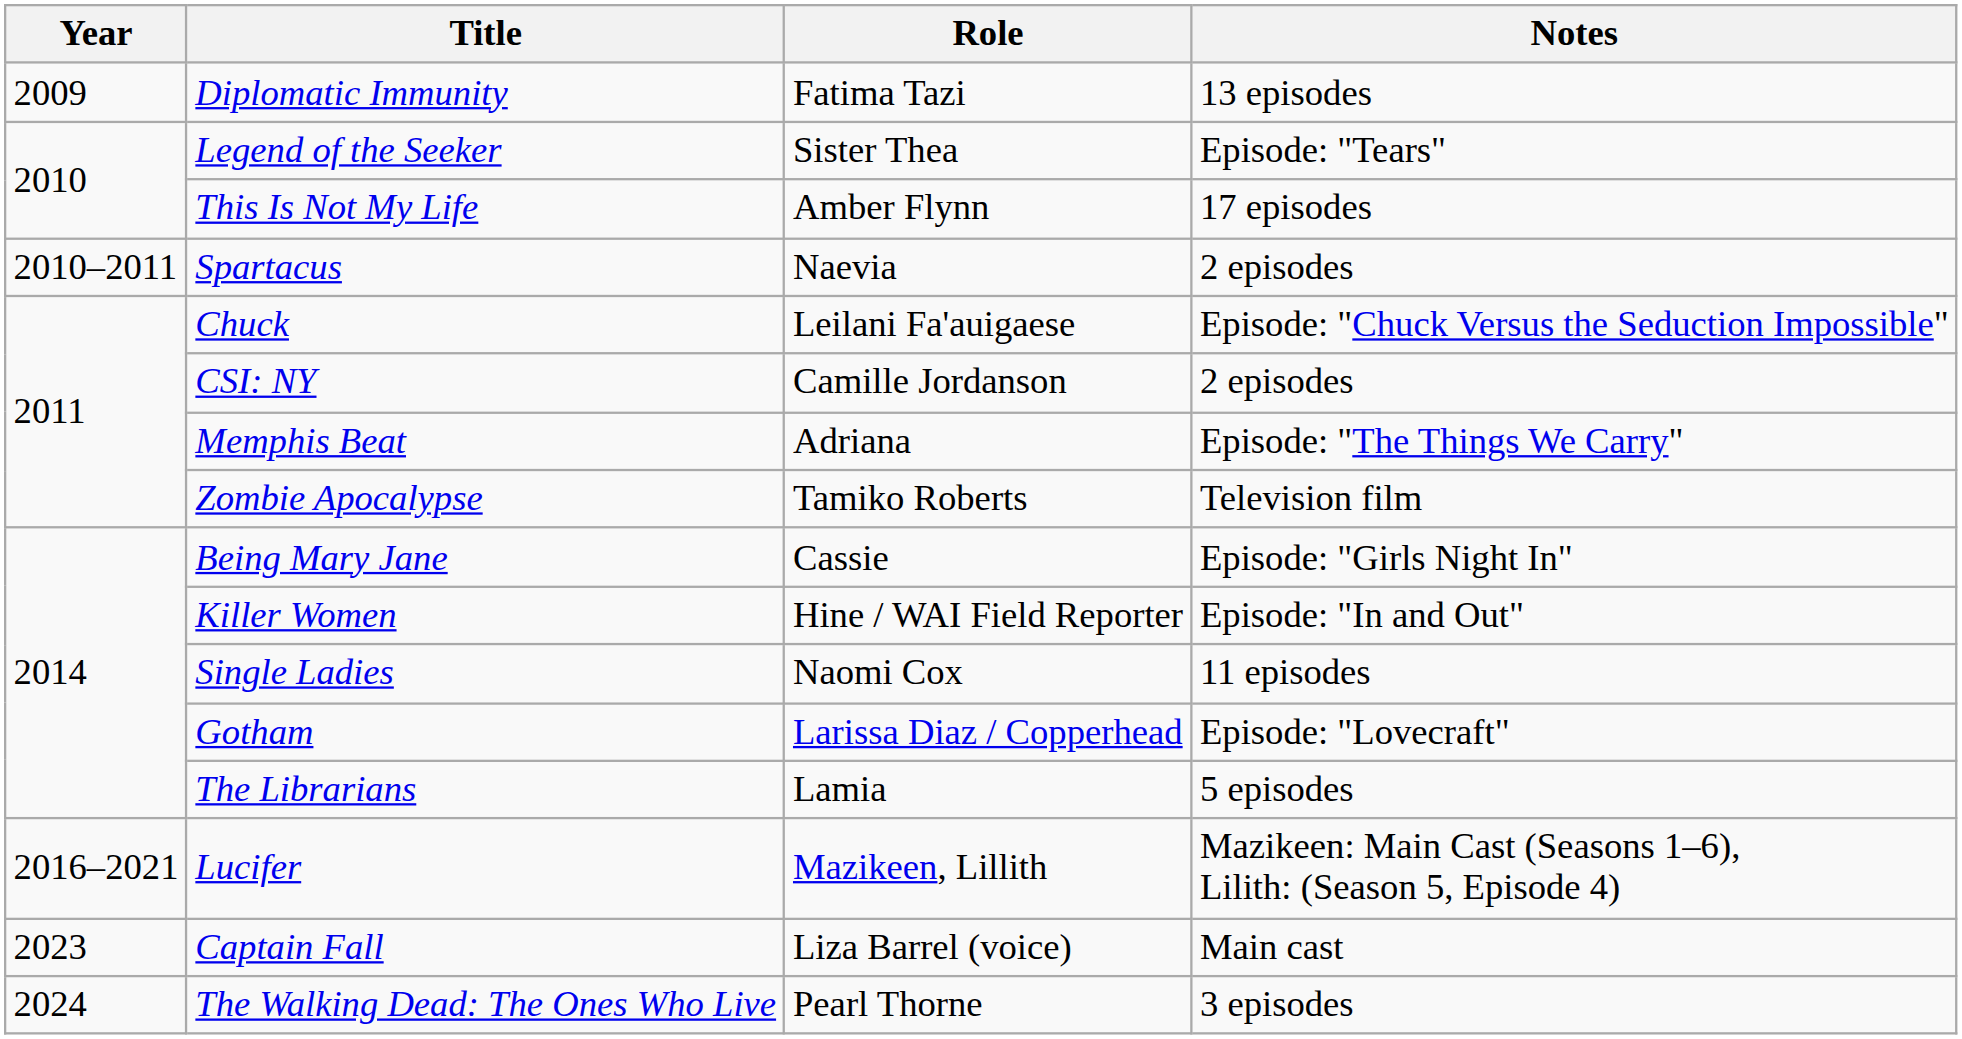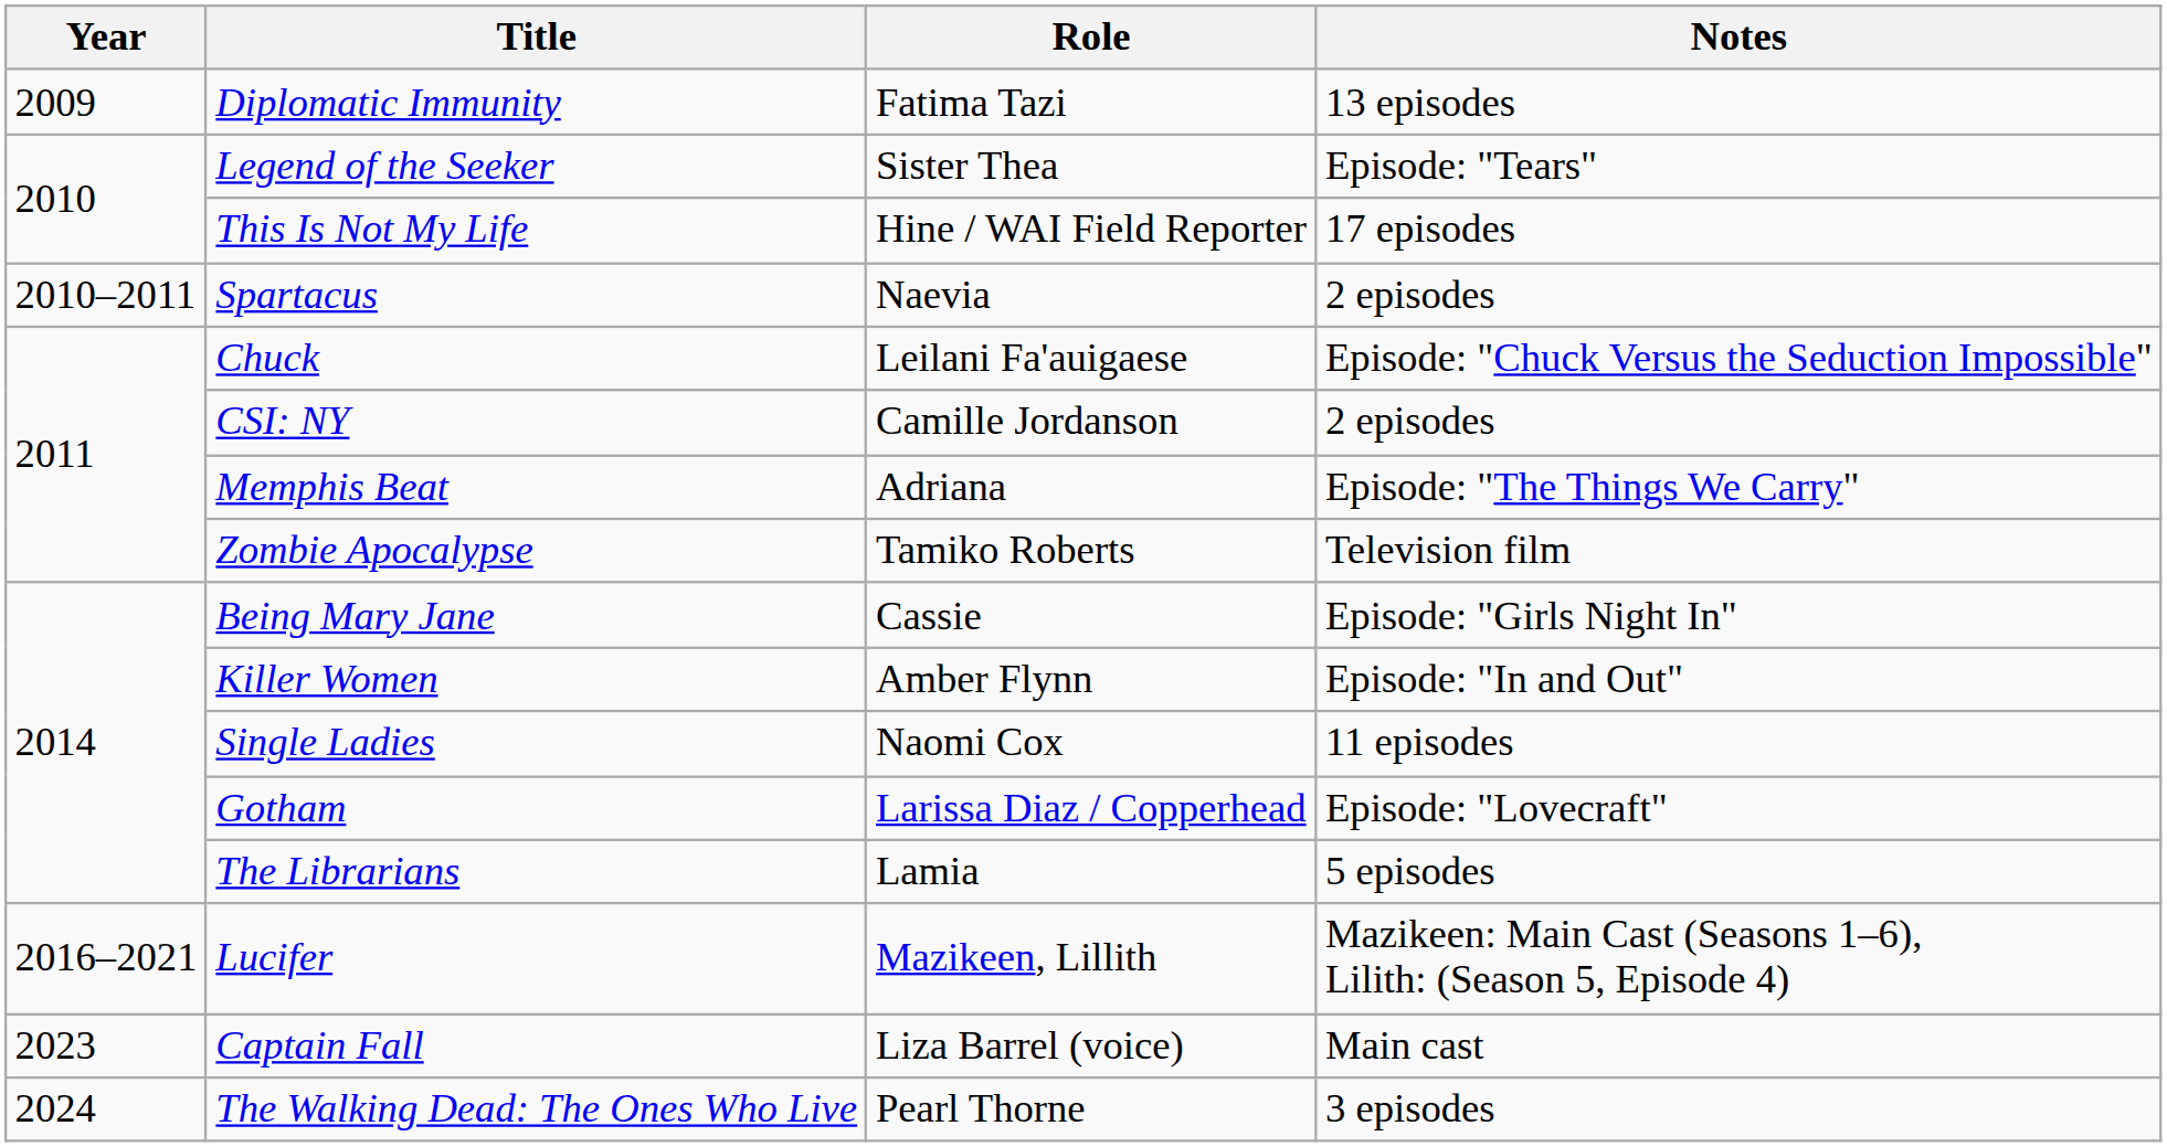This Is Not My Life | Role: Amber Flynn -> Hine / WAI Field Reporter
Killer Women | Role: Hine / WAI Field Reporter -> Amber Flynn
